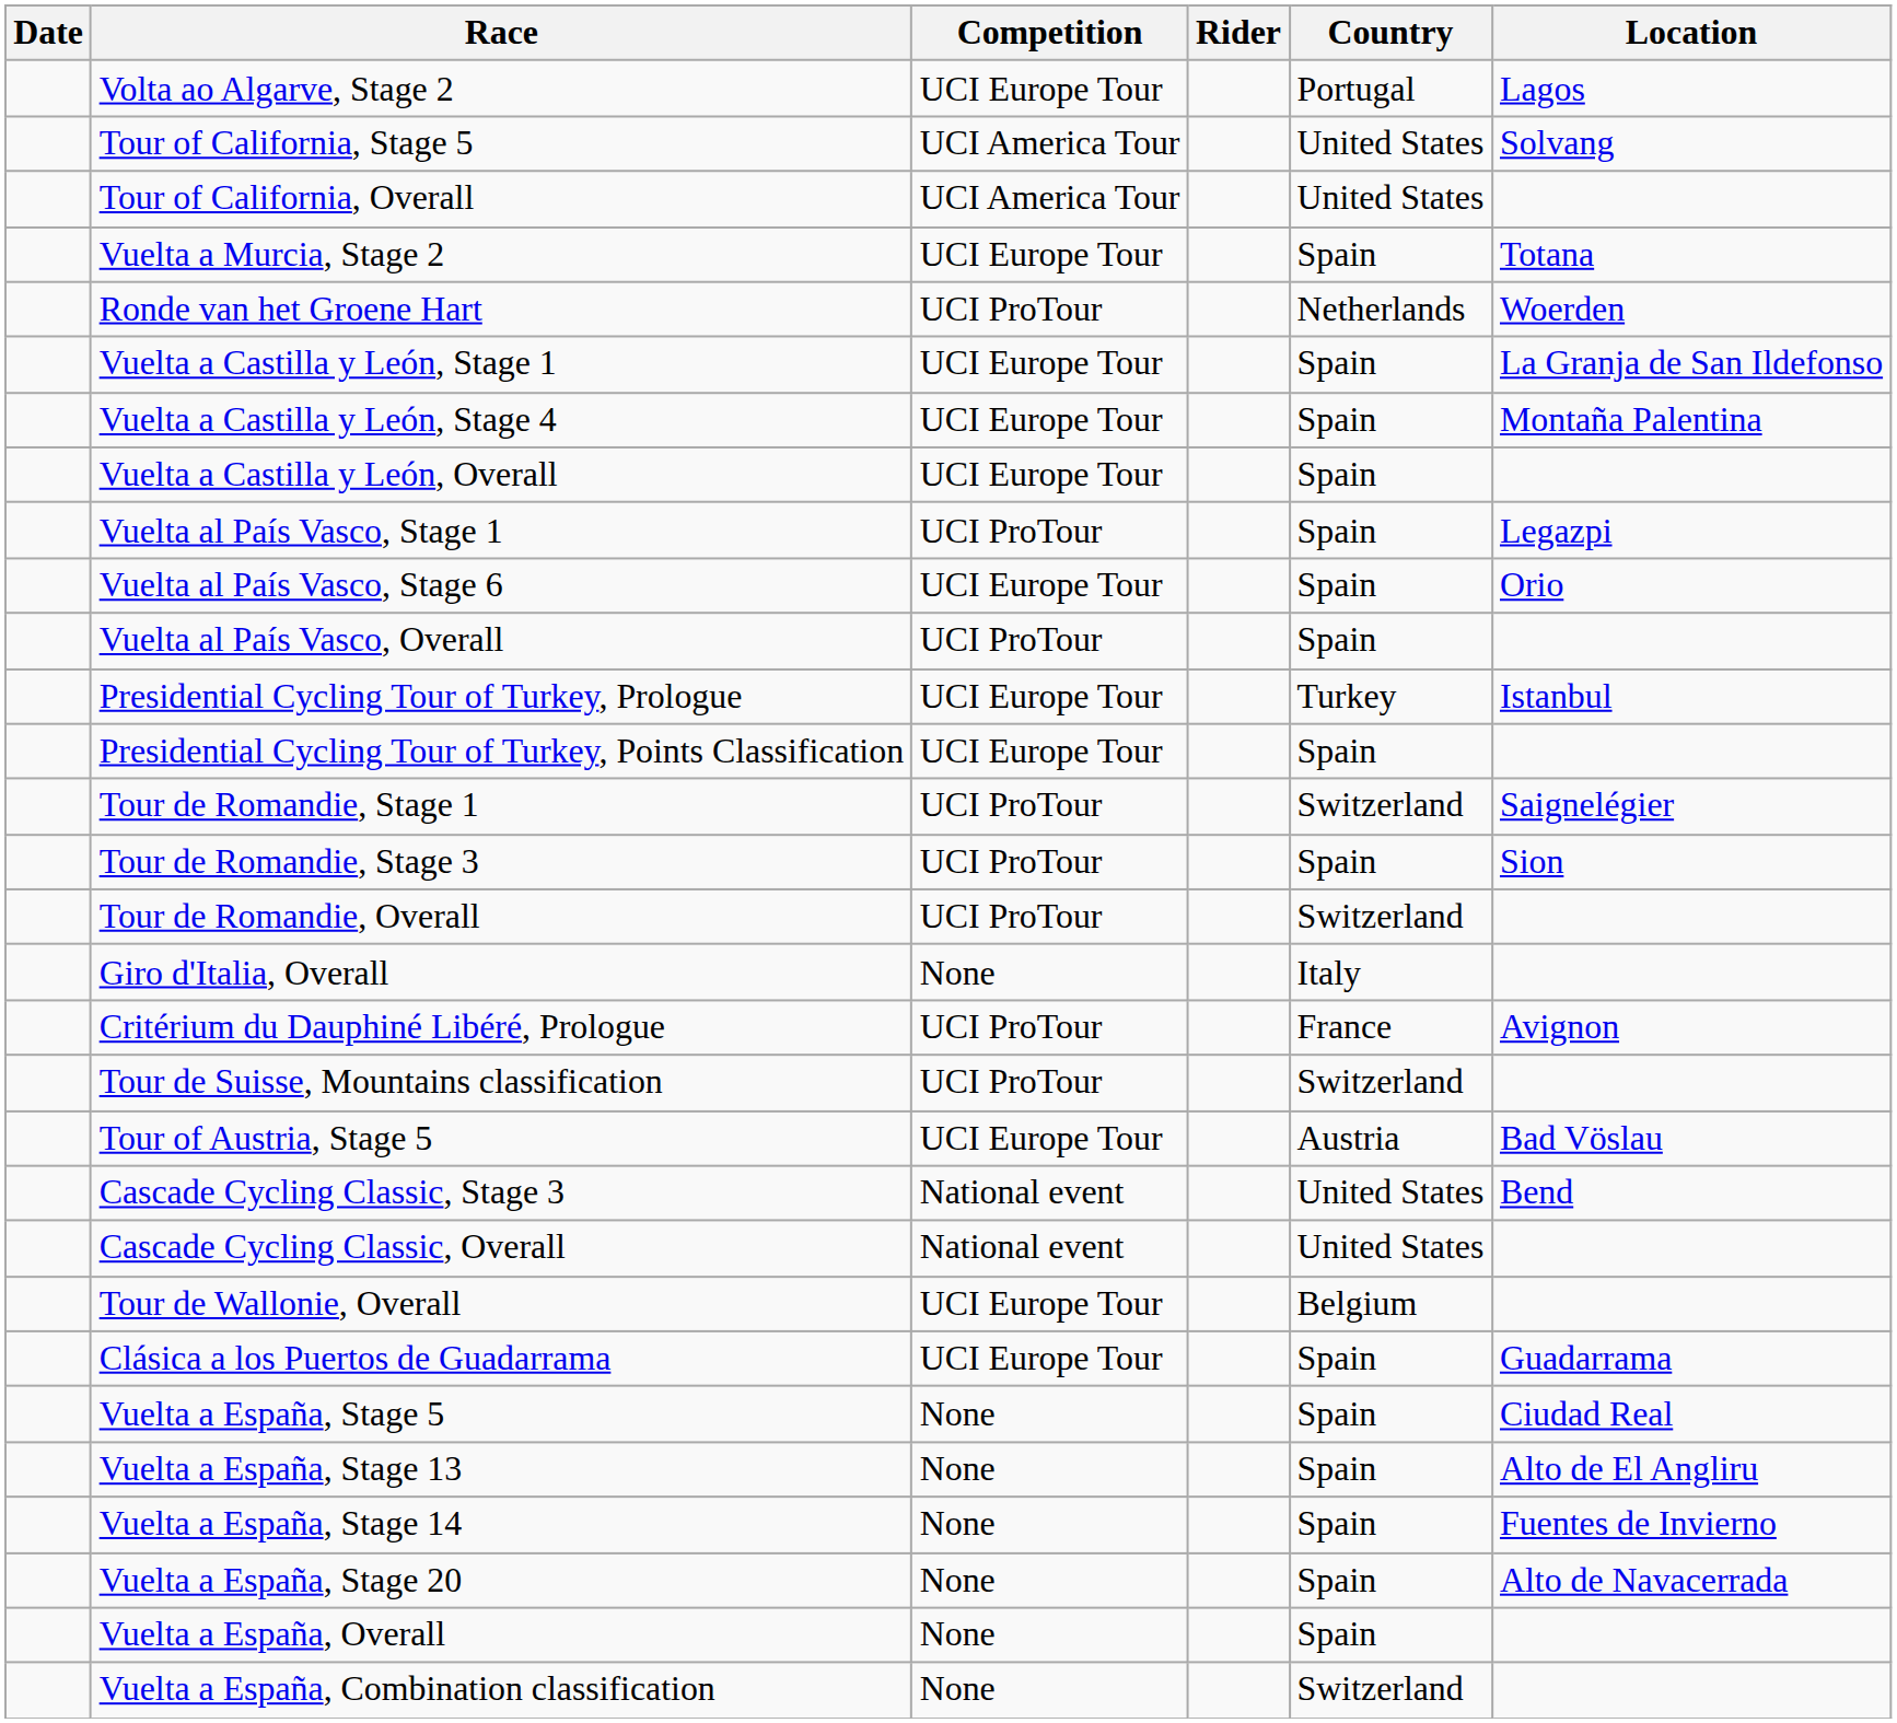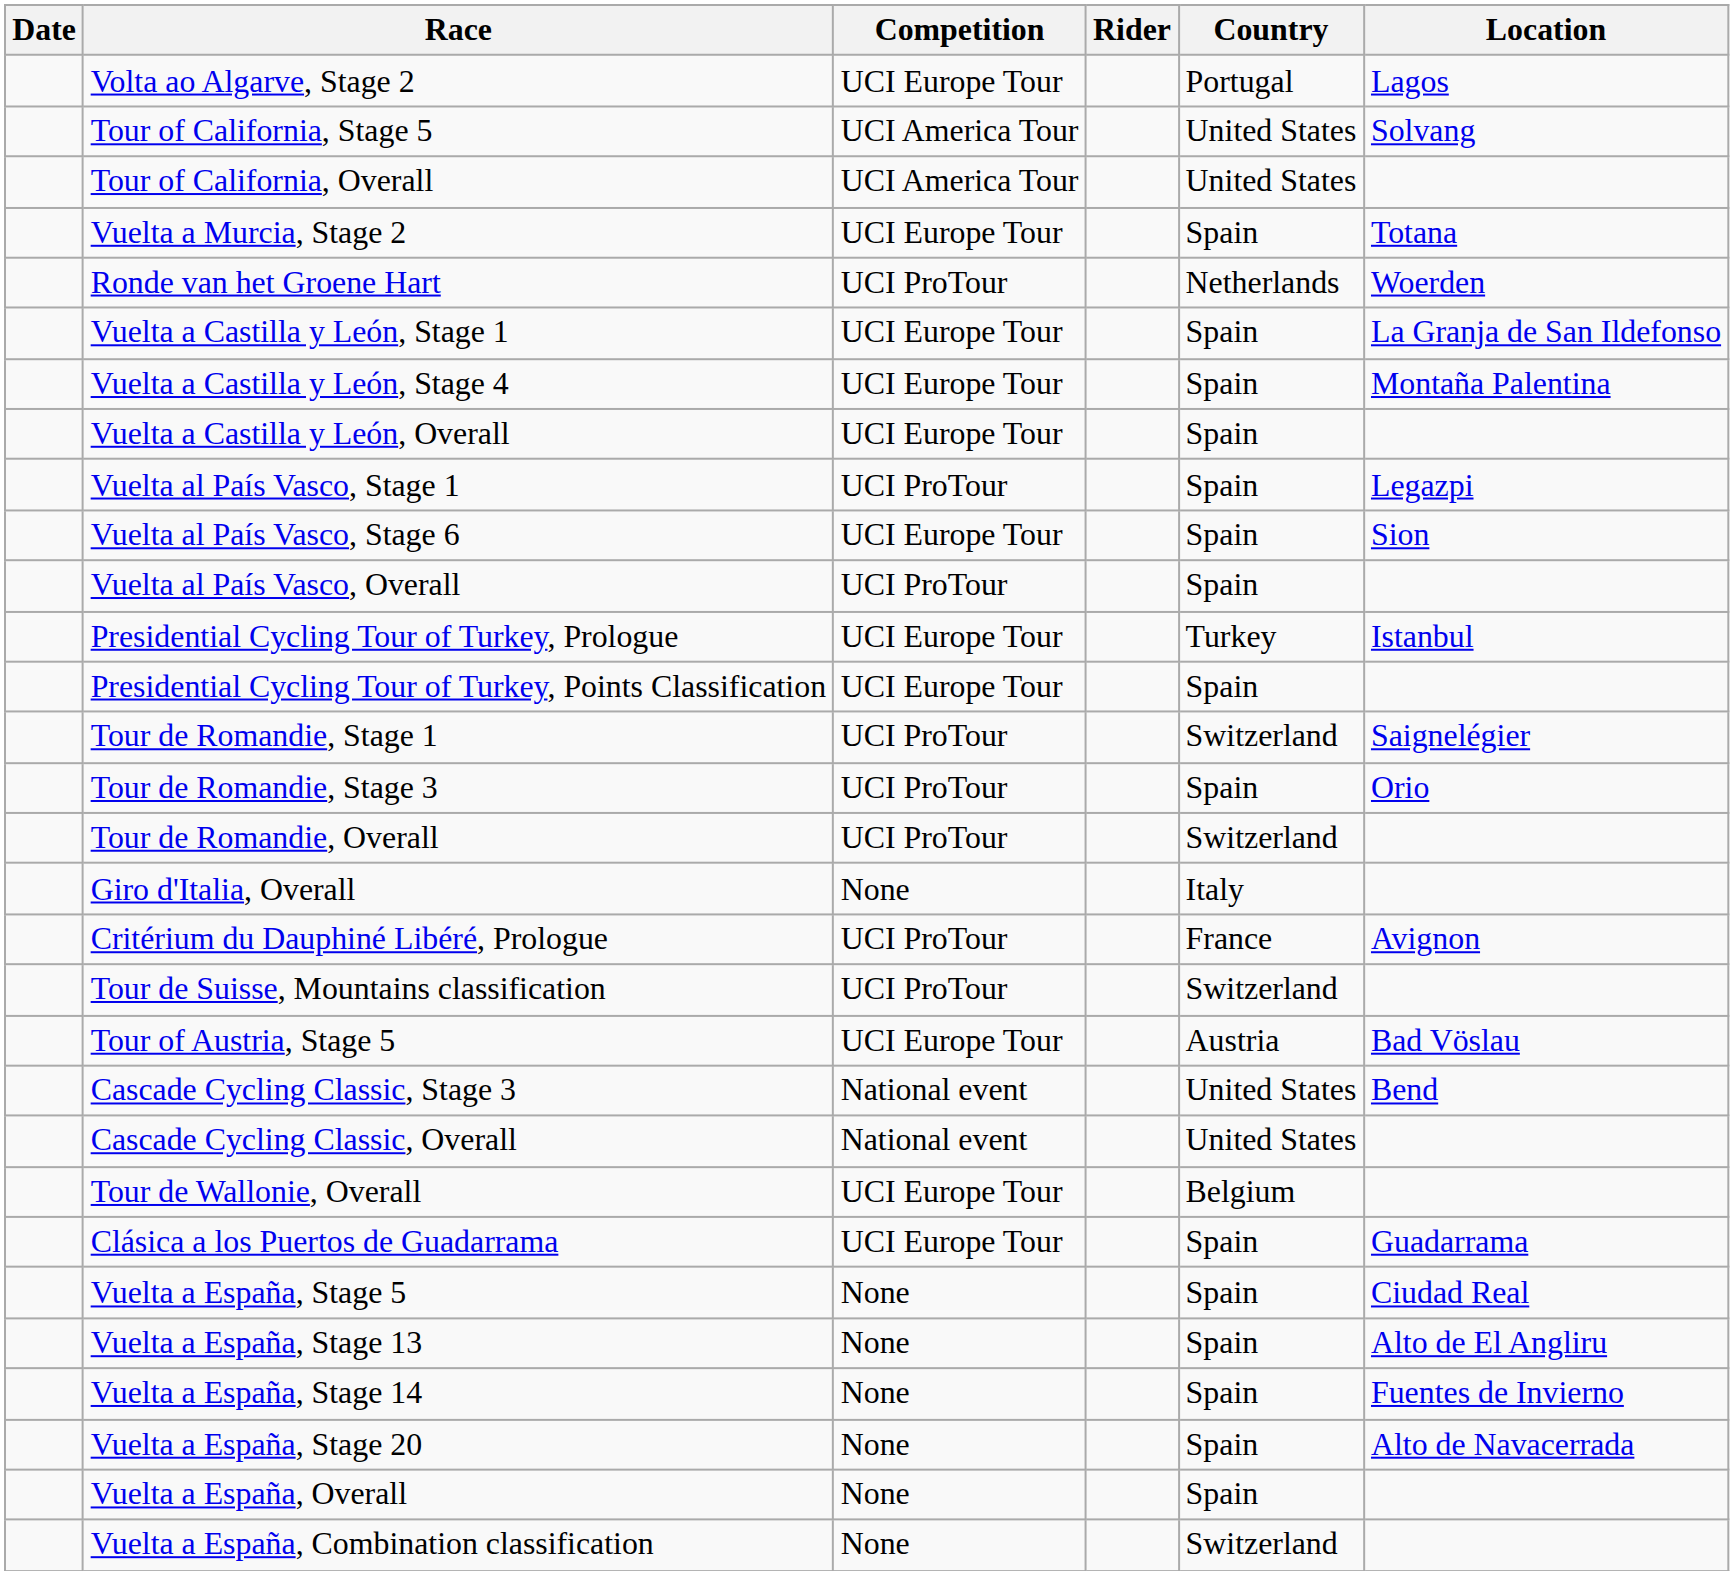Vuelta al País Vasco, Stage 6 | Location: Orio -> Sion
Tour de Romandie, Stage 3 | Location: Sion -> Orio
